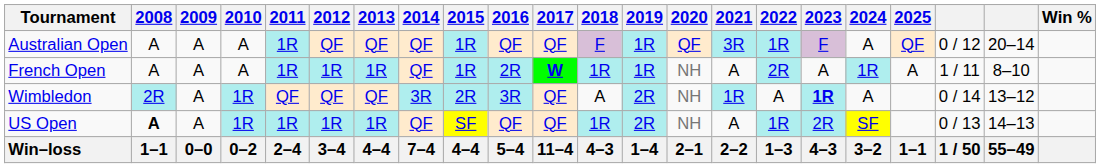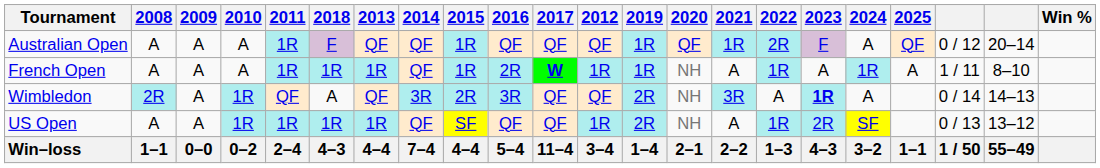columns swapped: 2012 <-> 2018
Australian Open | 2021: 3R -> 1R
Australian Open | 2022: 1R -> 2R
French Open | 2022: 2R -> 1R
Wimbledon | 2021: 1R -> 3R
Wimbledon | column 21: 13–12 -> 14–13
US Open | 2008: bold -> normal
US Open | column 21: 14–13 -> 13–12
